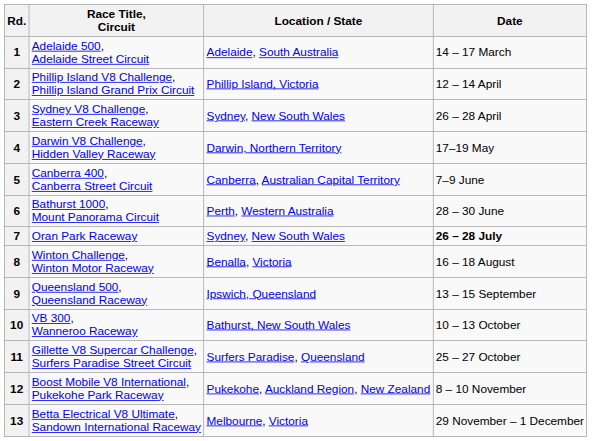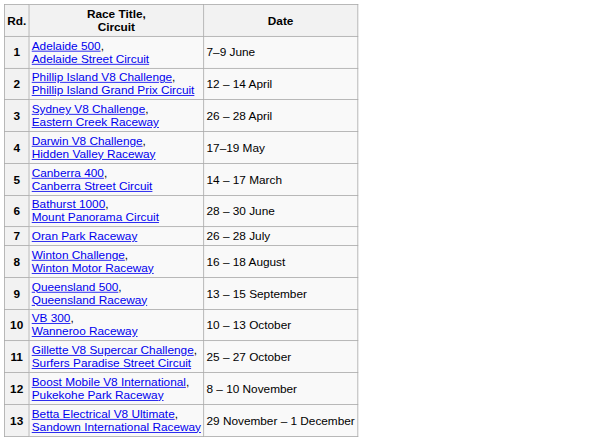- column: Location / State | Adelaide, South Australia | Phillip Island, Victoria | Sydney, New South Wales | Darwin, Northern Territory | Canberra, Australian Capital Territory | Perth, Western Australia | Sydney, New South Wales | Benalla, Victoria | Ipswich, Queensland | Bathurst, New South Wales | Surfers Paradise, Queensland | Pukekohe, Auckland Region, New Zealand | Melbourne, Victoria
1 | Date: 14 – 17 March -> 7–9 June
5 | Date: 7–9 June -> 14 – 17 March
7 | Date: bold -> normal
